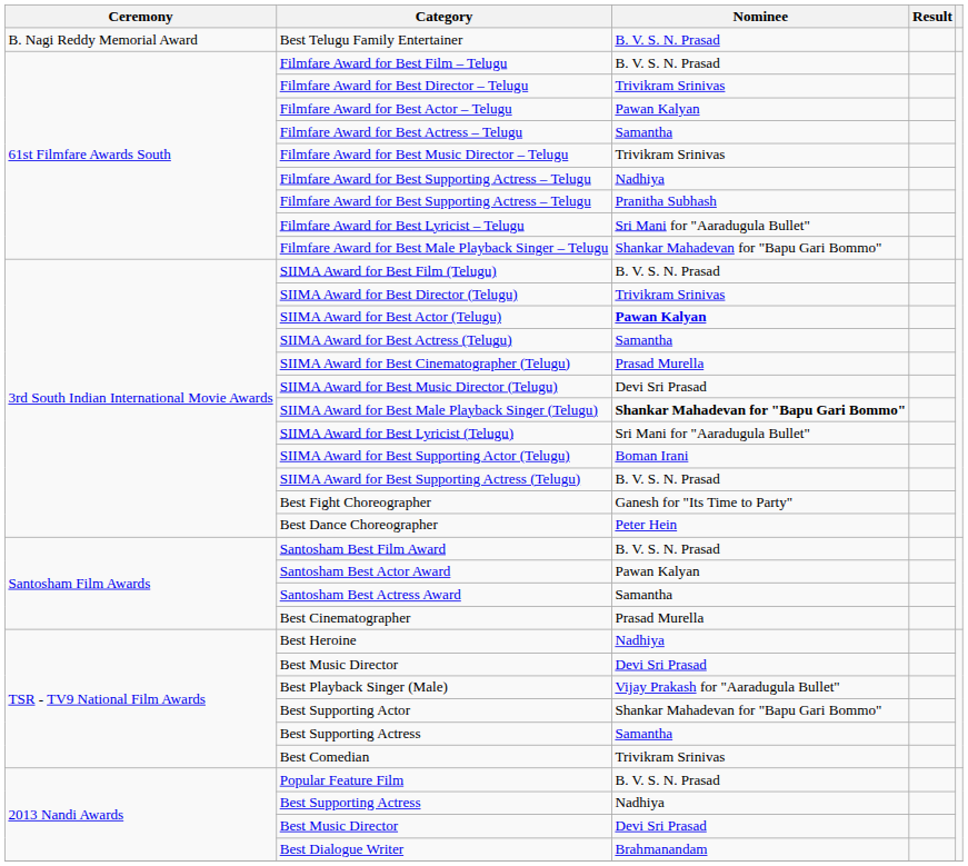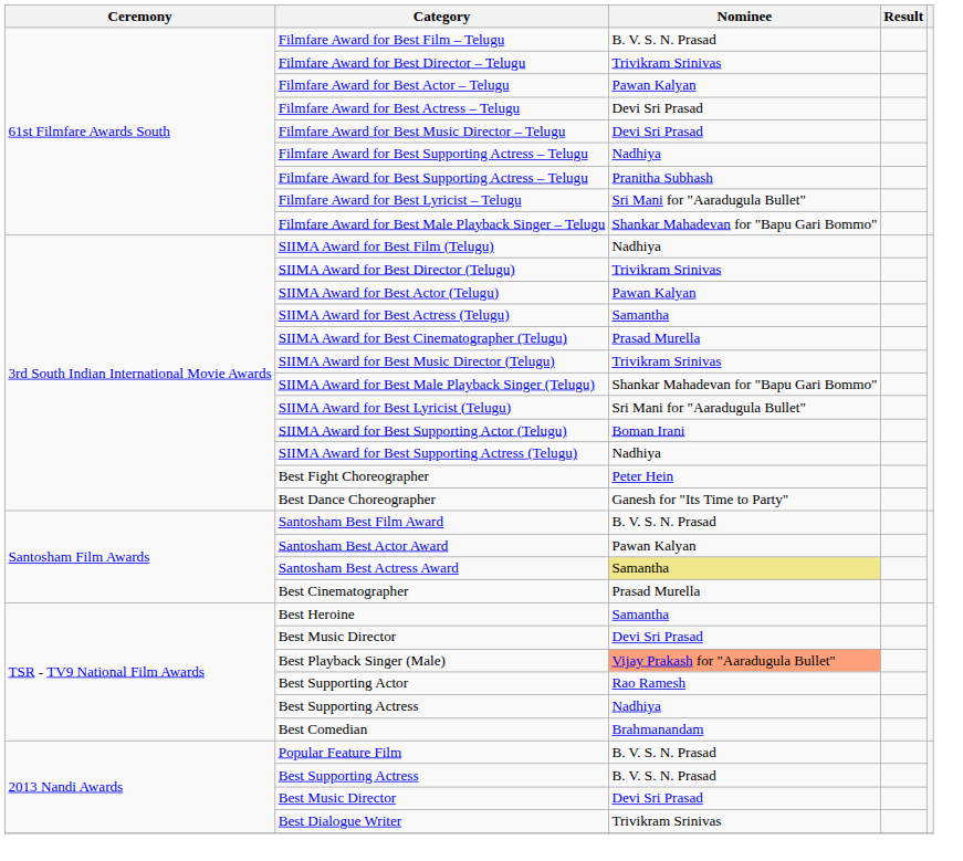- row: B. Nagi Reddy Memorial Award | Best Telugu Family Entertainer | B. V. S. N. Prasad
Filmfare Award for Best Actress – Telugu | Nominee: Samantha -> Devi Sri Prasad
Filmfare Award for Best Music Director – Telugu | Nominee: Trivikram Srinivas -> Devi Sri Prasad
SIIMA Award for Best Film (Telugu) | Nominee: B. V. S. N. Prasad -> Nadhiya
SIIMA Award for Best Actor (Telugu) | Nominee: bold -> normal
SIIMA Award for Best Music Director (Telugu) | Nominee: Devi Sri Prasad -> Trivikram Srinivas
SIIMA Award for Best Male Playback Singer (Telugu) | Nominee: bold -> normal
SIIMA Award for Best Supporting Actress (Telugu) | Nominee: B. V. S. N. Prasad -> Nadhiya
Best Fight Choreographer | Nominee: Ganesh for "Its Time to Party" -> Peter Hein
Best Dance Choreographer | Nominee: Peter Hein -> Ganesh for "Its Time to Party"
Santosham Best Actress Award | Nominee: no background -> khaki background
Best Heroine | Nominee: Nadhiya -> Samantha
Best Playback Singer (Male) | Nominee: no background -> lightsalmon background
Best Supporting Actor | Nominee: Shankar Mahadevan for "Bapu Gari Bommo" -> Rao Ramesh
TSR - TV9 National Film Awards / Best Supporting Actress | Nominee: Samantha -> Nadhiya
Best Comedian | Nominee: Trivikram Srinivas -> Brahmanandam
2013 Nandi Awards / Best Supporting Actress | Nominee: Nadhiya -> B. V. S. N. Prasad
Best Dialogue Writer | Nominee: Brahmanandam -> Trivikram Srinivas
